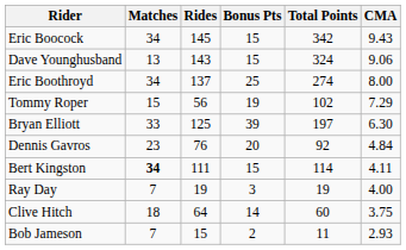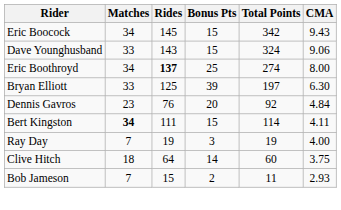Dave Younghusband | Matches: 13 -> 33
Eric Boothroyd | Rides: normal -> bold
- row: Tommy Roper | 15 | 56 | 19 | 102 | 7.29
